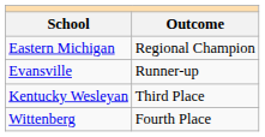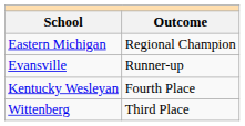Kentucky Wesleyan | Outcome: Third Place -> Fourth Place
Wittenberg | Outcome: Fourth Place -> Third Place
